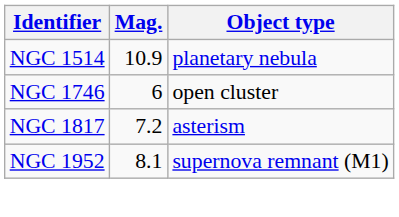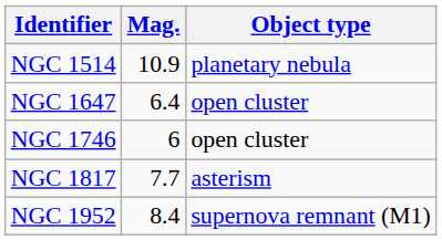+ row: NGC 1647 | 6.4 | open cluster
NGC 1817 | Mag.: 7.2 -> 7.7
NGC 1952 | Mag.: 8.1 -> 8.4
